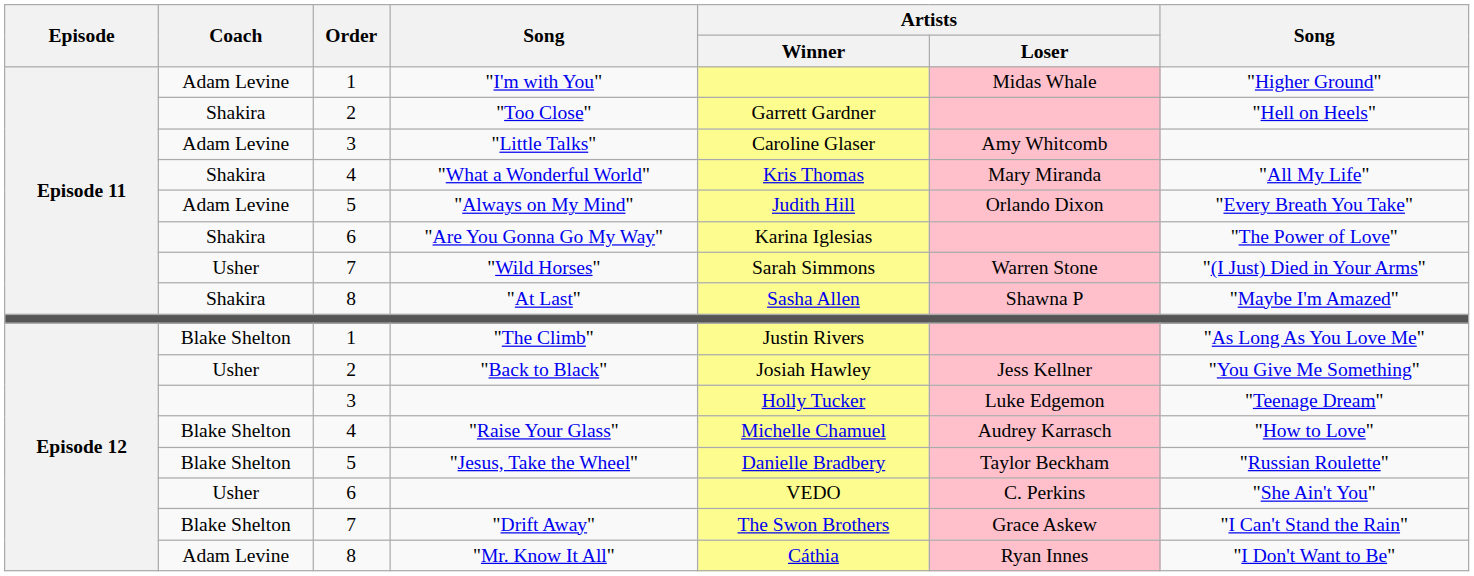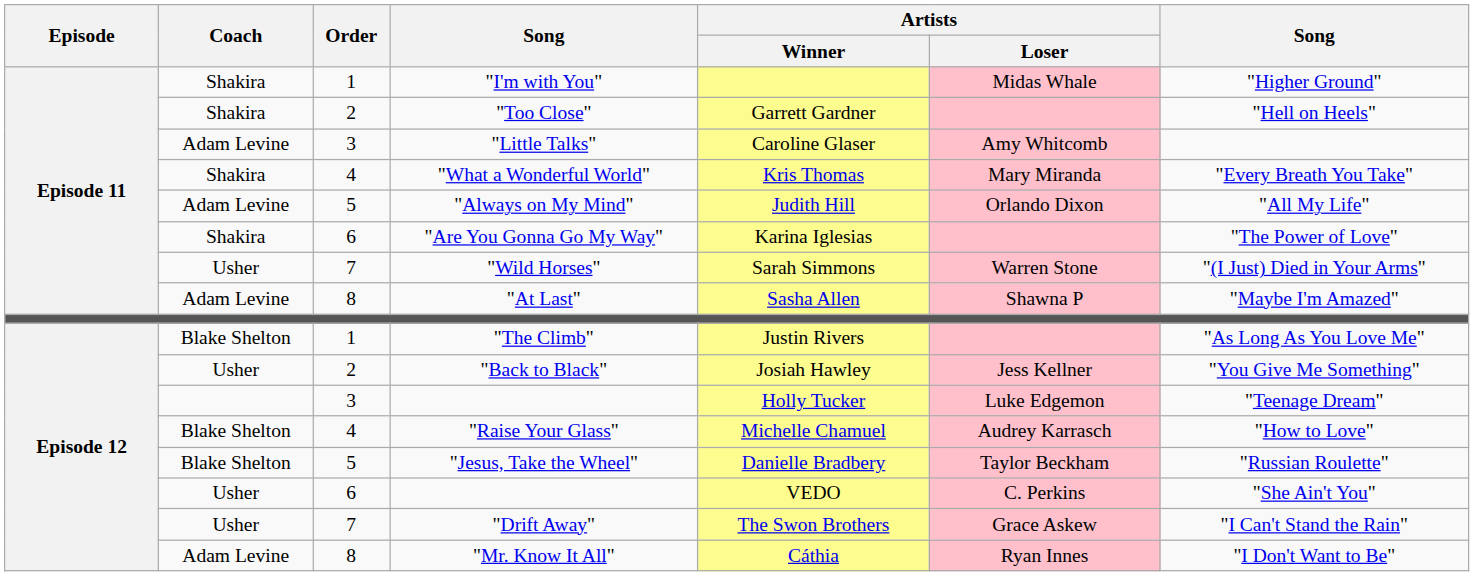"I'm with You" | Coach: Adam Levine -> Shakira
"What a Wonderful World" | column 7: "All My Life" -> "Every Breath You Take"
"Always on My Mind" | column 7: "Every Breath You Take" -> "All My Life"
"At Last" | Coach: Shakira -> Adam Levine
"Drift Away" | Coach: Blake Shelton -> Usher
